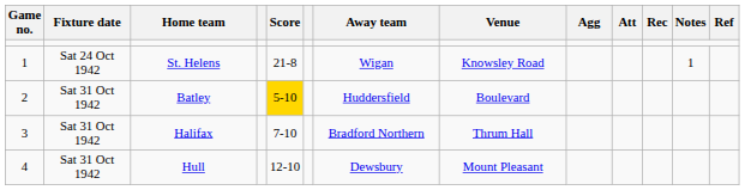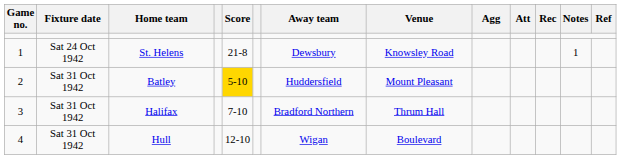St. Helens | Away team: Wigan -> Dewsbury
Batley | Venue: Boulevard -> Mount Pleasant
Hull | Away team: Dewsbury -> Wigan
Hull | Venue: Mount Pleasant -> Boulevard
